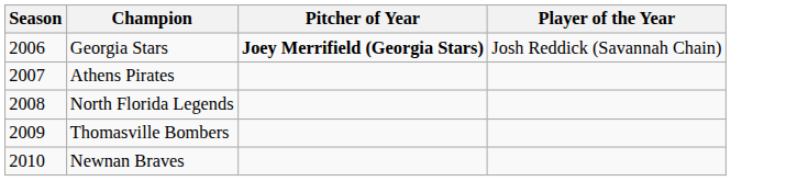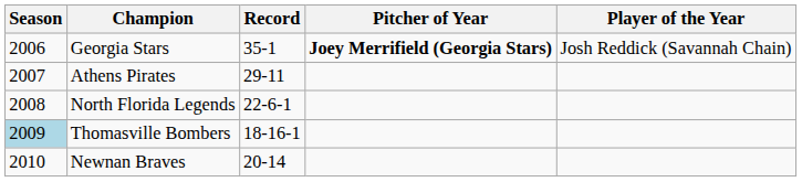+ column: Record | 35-1 | 29-11 | 22-6-1 | 18-16-1 | 20-14
Thomasville Bombers | Season: no background -> lightblue background
